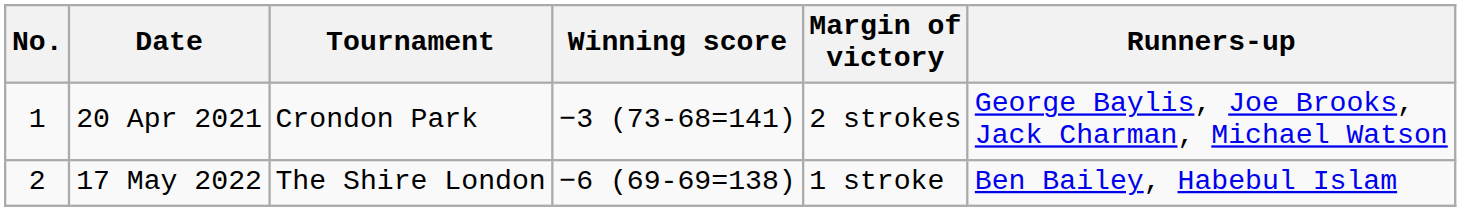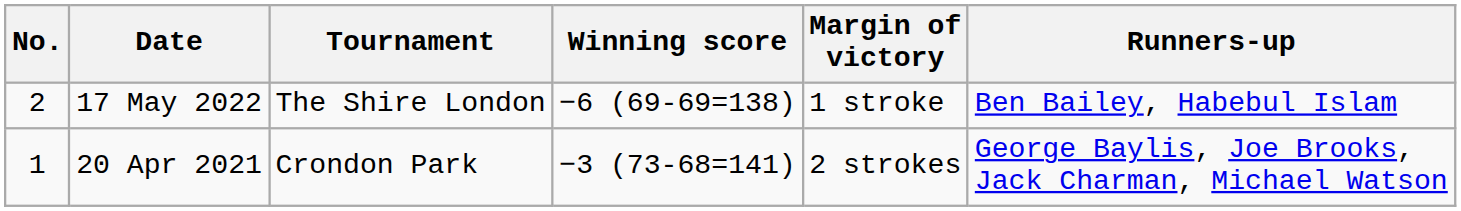rows swapped: 20 Apr 2021 <-> 17 May 2022
